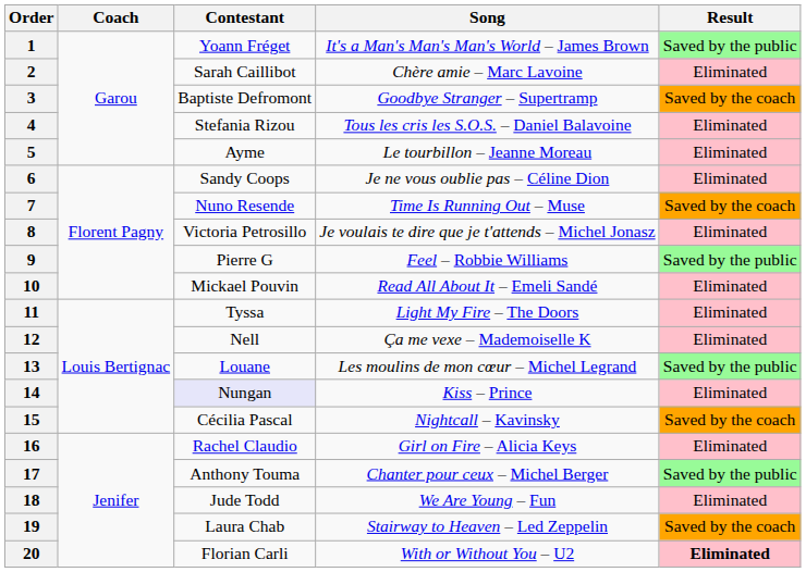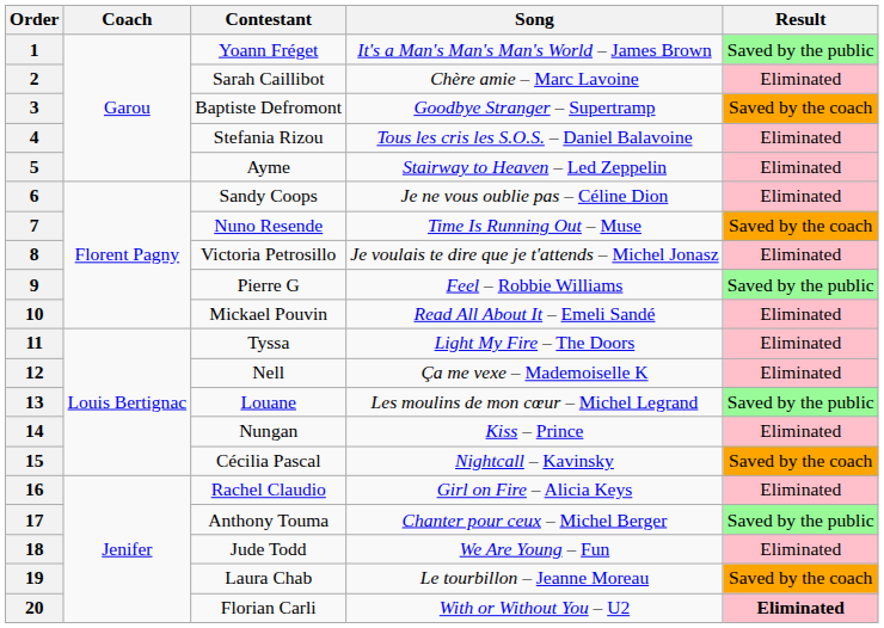5 | Song: Le tourbillon – Jeanne Moreau -> Stairway to Heaven – Led Zeppelin
14 | Contestant: lavender background -> no background
19 | Song: Stairway to Heaven – Led Zeppelin -> Le tourbillon – Jeanne Moreau
